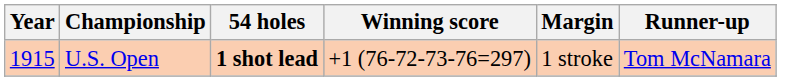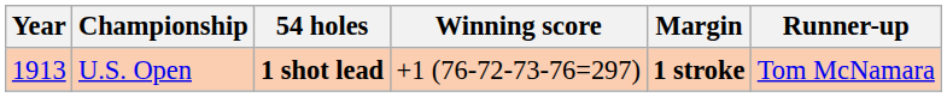U.S. Open | Year: 1915 -> 1913
U.S. Open | Margin: normal -> bold
